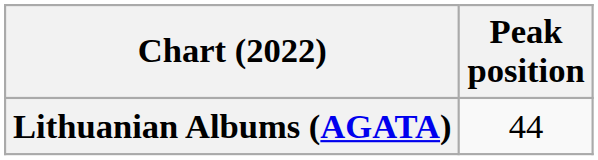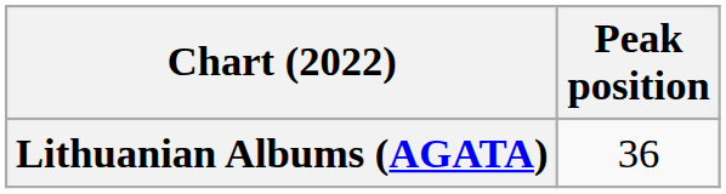Lithuanian Albums (AGATA) | Peak position: 44 -> 36
